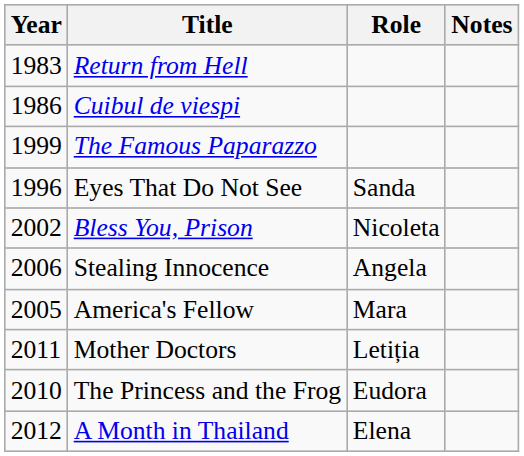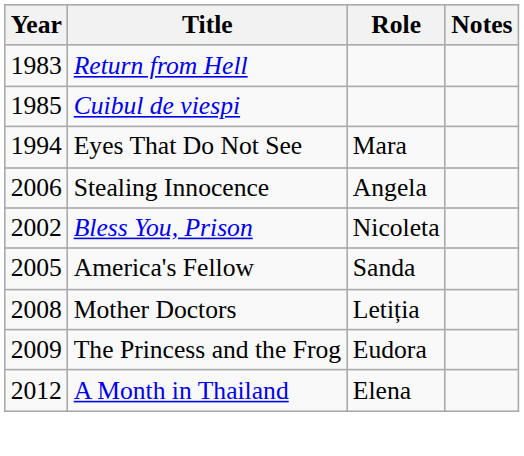Cuibul de viespi | Year: 1986 -> 1985
- row: 1999 | The Famous Paparazzo
Eyes That Do Not See | Year: 1996 -> 1994
Eyes That Do Not See | Role: Sanda -> Mara
rows swapped: Bless You, Prison <-> Stealing Innocence
America's Fellow | Role: Mara -> Sanda
Mother Doctors | Year: 2011 -> 2008
The Princess and the Frog | Year: 2010 -> 2009
